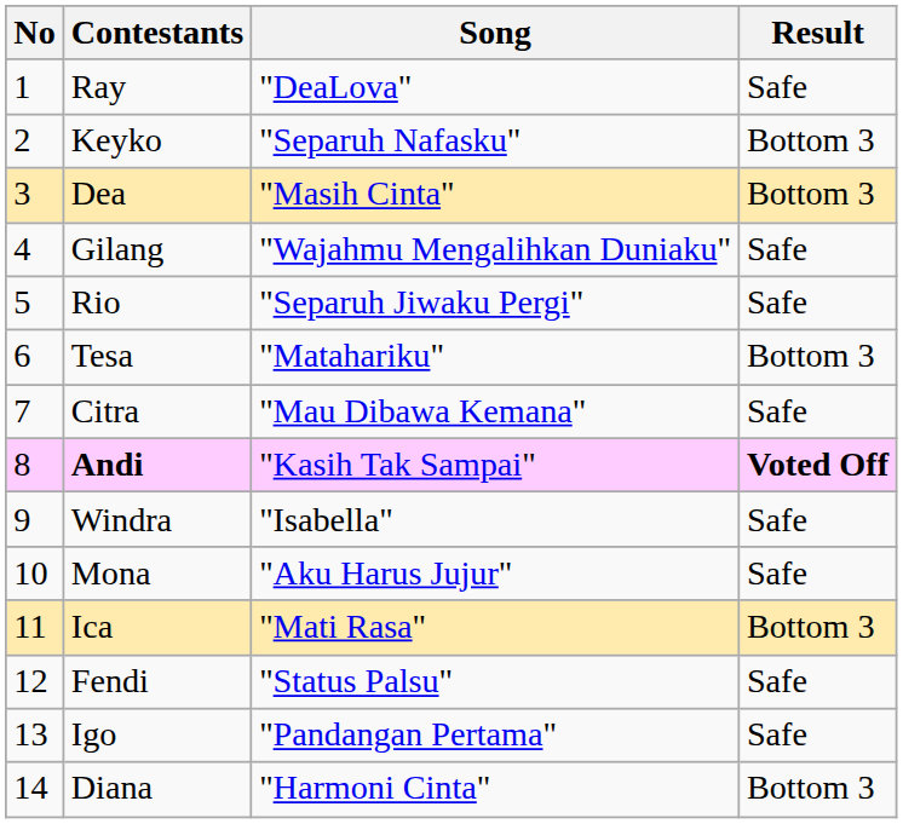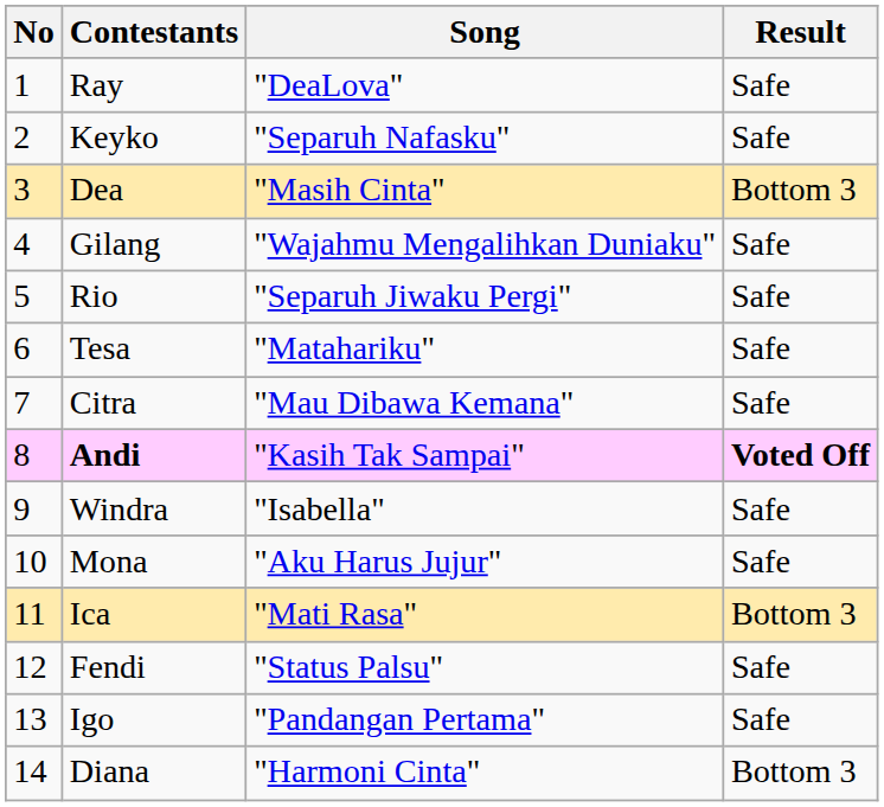Keyko | Result: Bottom 3 -> Safe
Tesa | Result: Bottom 3 -> Safe
